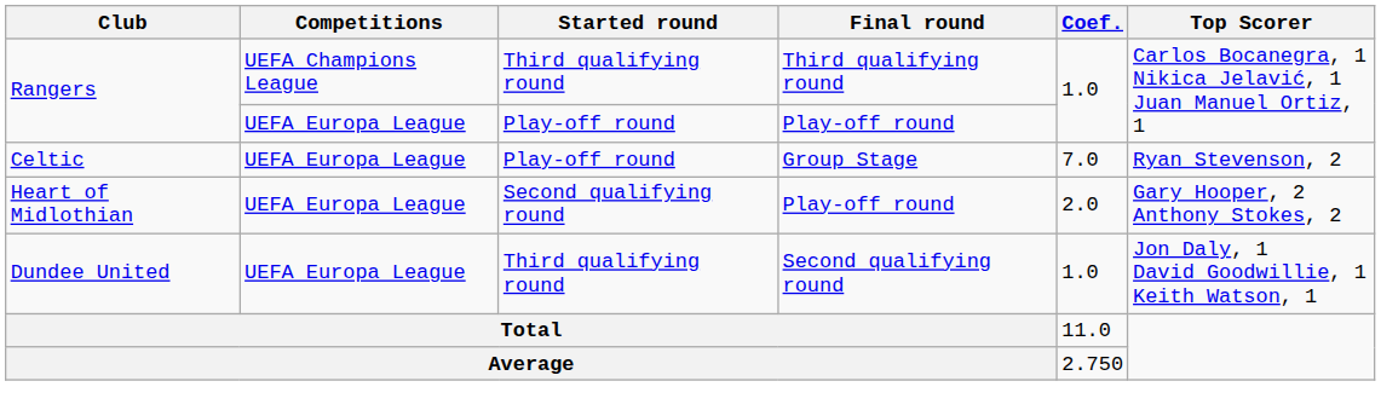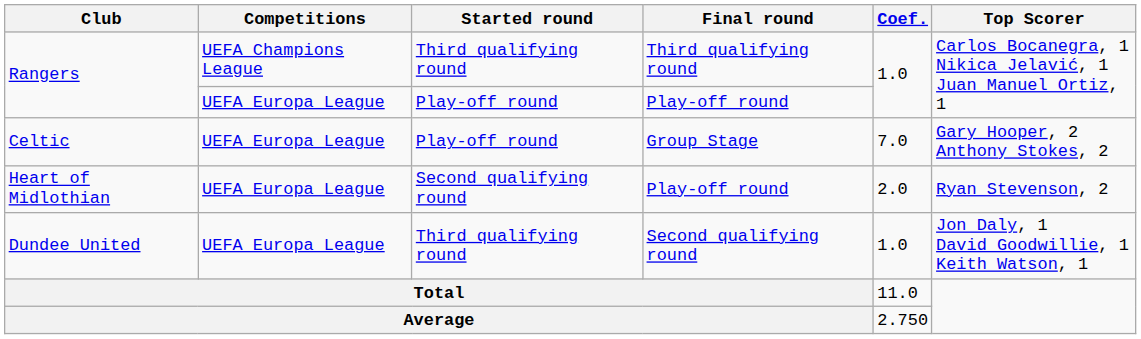Celtic | Top Scorer: Ryan Stevenson, 2 -> Gary Hooper, 2 Anthony Stokes, 2
Heart of Midlothian | Top Scorer: Gary Hooper, 2 Anthony Stokes, 2 -> Ryan Stevenson, 2
